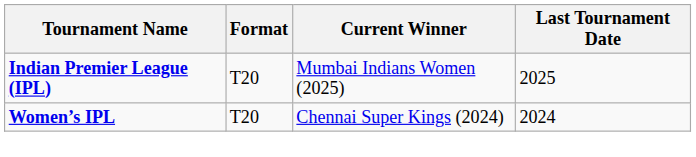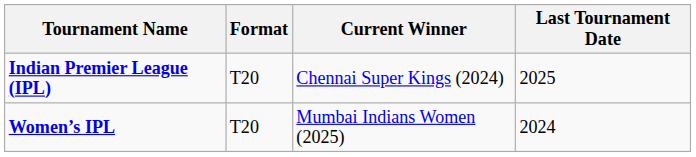Indian Premier League (IPL) | Current Winner: Mumbai Indians Women (2025) -> Chennai Super Kings (2024)
Women’s IPL | Current Winner: Chennai Super Kings (2024) -> Mumbai Indians Women (2025)
